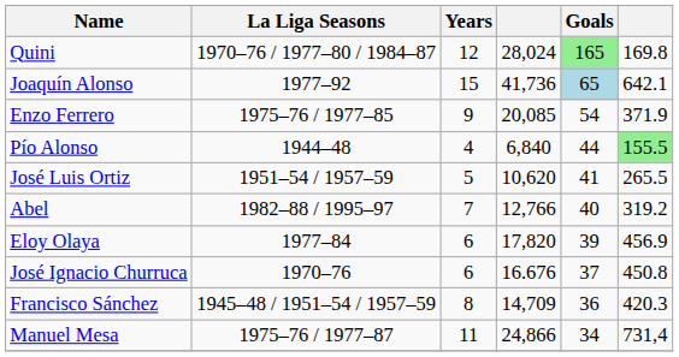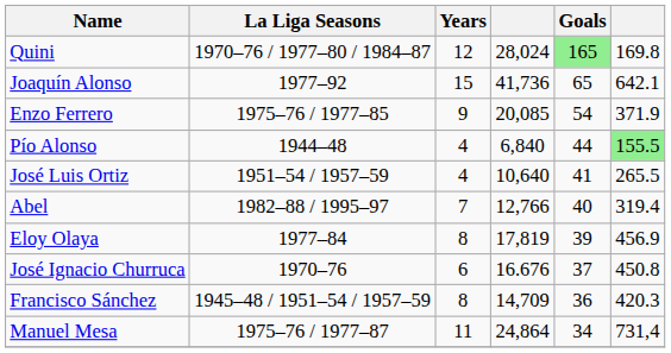Joaquín Alonso | Goals: lightblue background -> no background
José Luis Ortiz | Years: 5 -> 4
José Luis Ortiz | column 4: 10,620 -> 10,640
Abel | column 6: 319.2 -> 319.4
Eloy Olaya | Years: 6 -> 8
Eloy Olaya | column 4: 17,820 -> 17,819
Manuel Mesa | column 4: 24,866 -> 24,864
